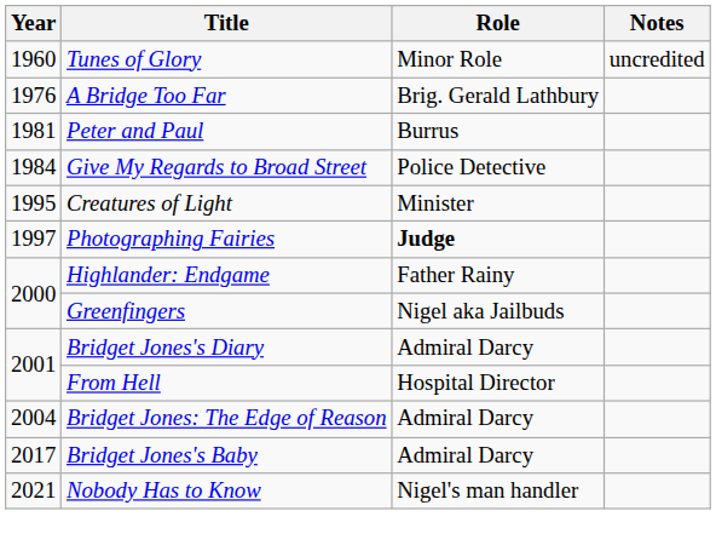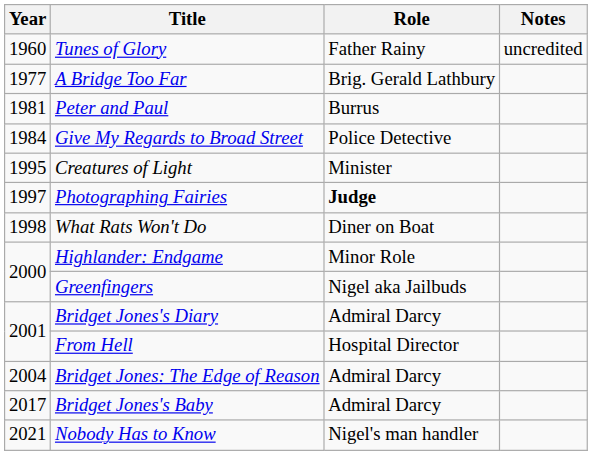Tunes of Glory | Role: Minor Role -> Father Rainy
A Bridge Too Far | Year: 1976 -> 1977
+ row: 1998 | What Rats Won't Do | Diner on Boat
Highlander: Endgame | Role: Father Rainy -> Minor Role
